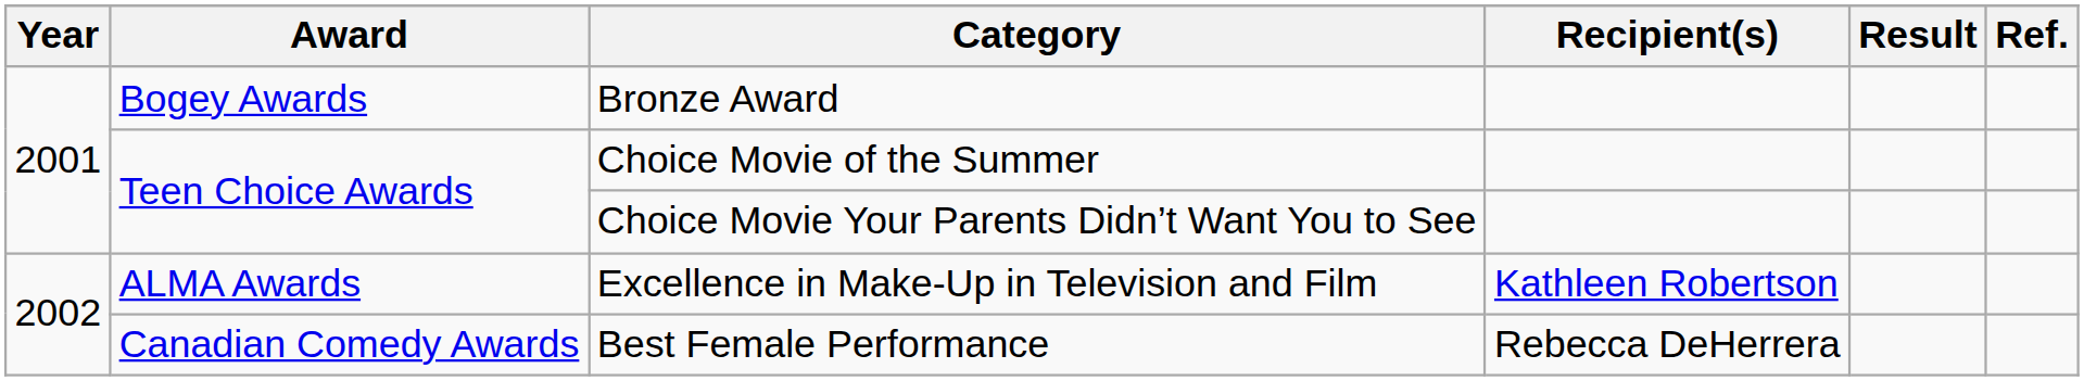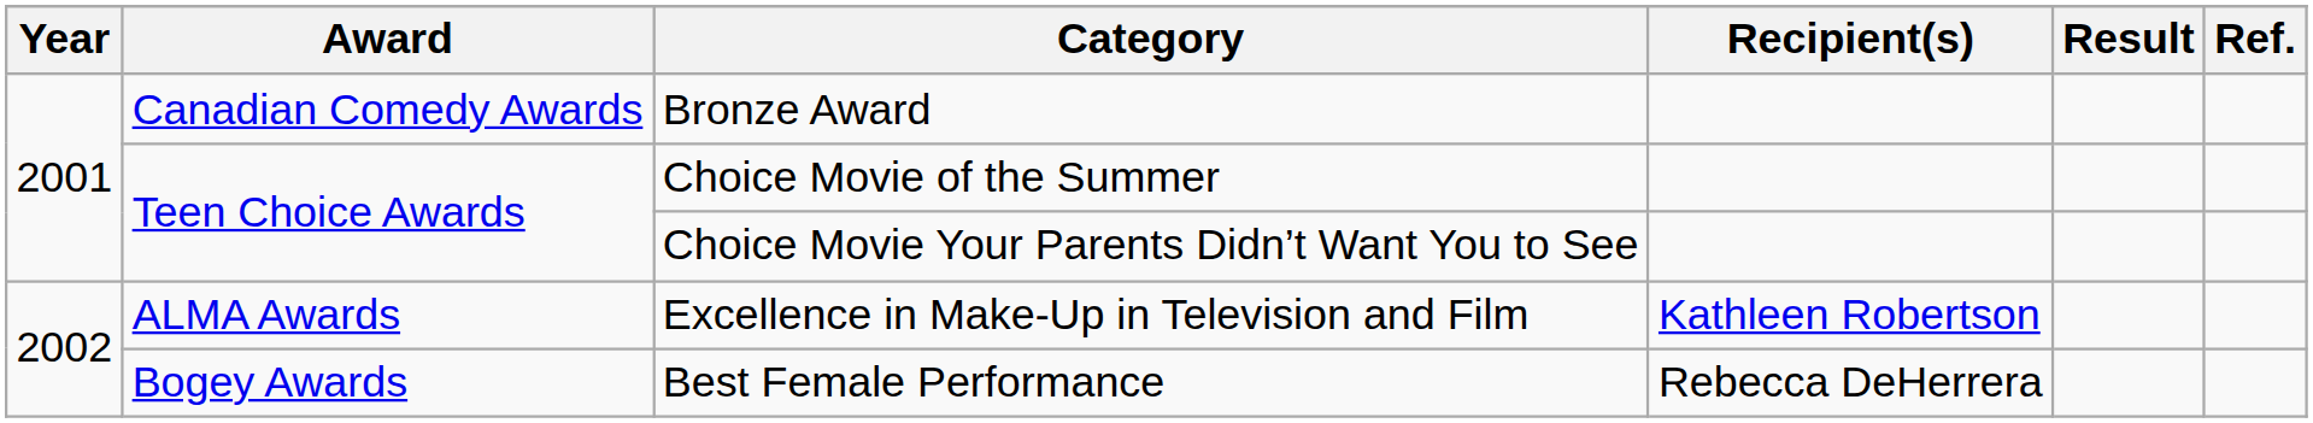Bronze Award | Award: Bogey Awards -> Canadian Comedy Awards
Best Female Performance | Award: Canadian Comedy Awards -> Bogey Awards
